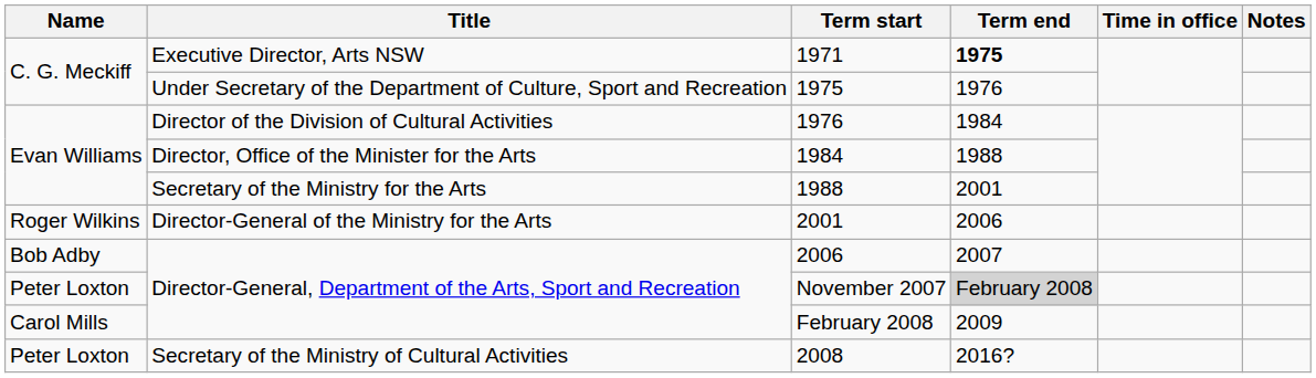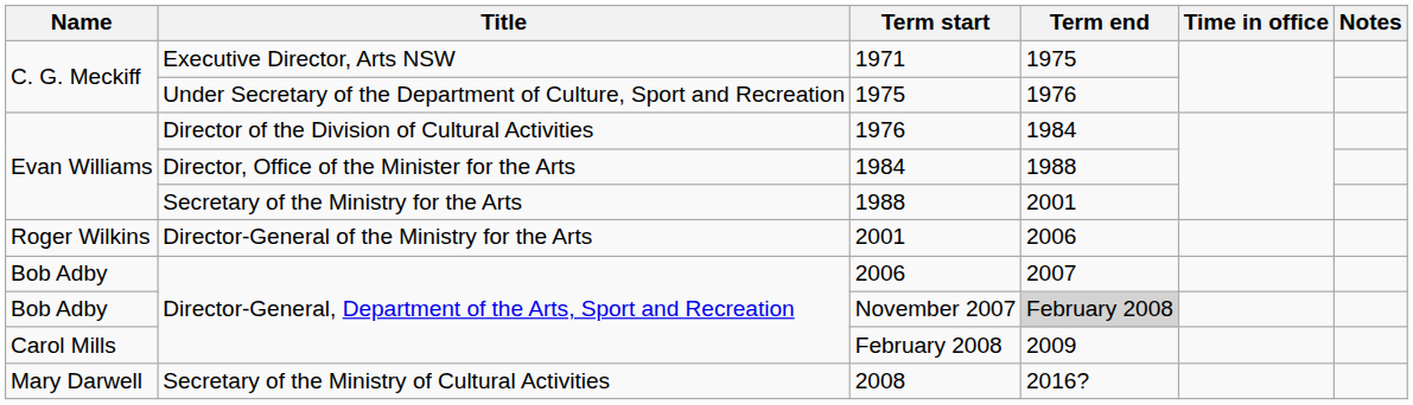1971 | Term end: bold -> normal
November 2007 | Name: Peter Loxton -> Bob Adby
2008 | Name: Peter Loxton -> Mary Darwell
